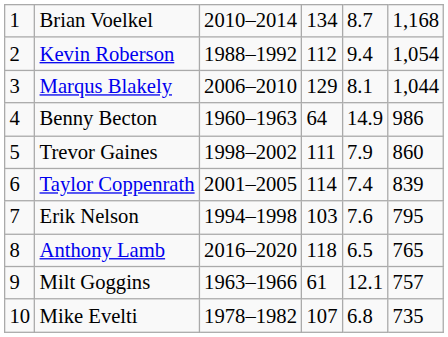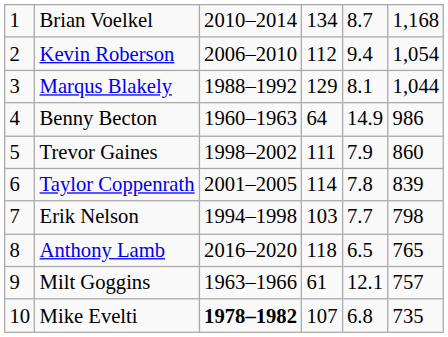Kevin Roberson | column 3: 1988–1992 -> 2006–2010
Marqus Blakely | column 3: 2006–2010 -> 1988–1992
Taylor Coppenrath | column 5: 7.4 -> 7.8
Erik Nelson | column 5: 7.6 -> 7.7
Erik Nelson | column 6: 795 -> 798
Mike Evelti | column 3: normal -> bold
